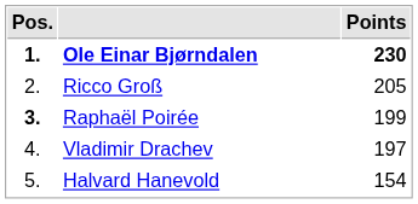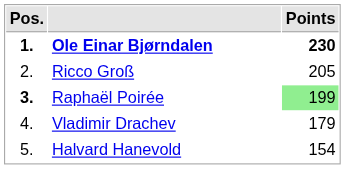Raphaël Poirée | Points: no background -> lightgreen background
Vladimir Drachev | Points: 197 -> 179
